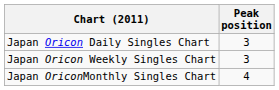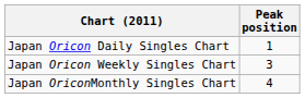Japan Oricon Daily Singles Chart | Peak position: 3 -> 1
